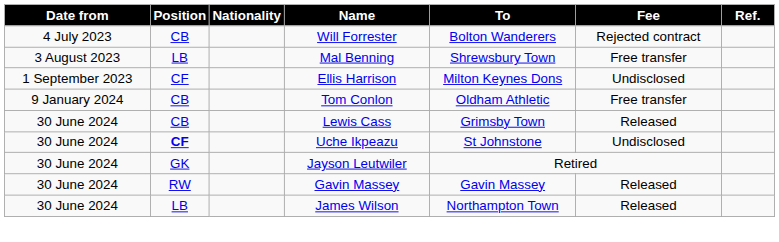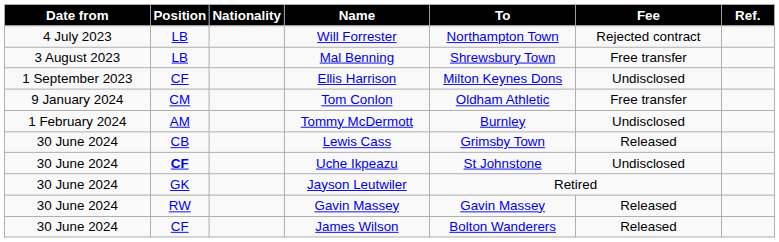Will Forrester | Position: CB -> LB
Will Forrester | To: Bolton Wanderers -> Northampton Town
Tom Conlon | Position: CB -> CM
+ row: 1 February 2024 | AM | Tommy McDermott | Burnley | Undisclosed
James Wilson | Position: LB -> CF
James Wilson | To: Northampton Town -> Bolton Wanderers
